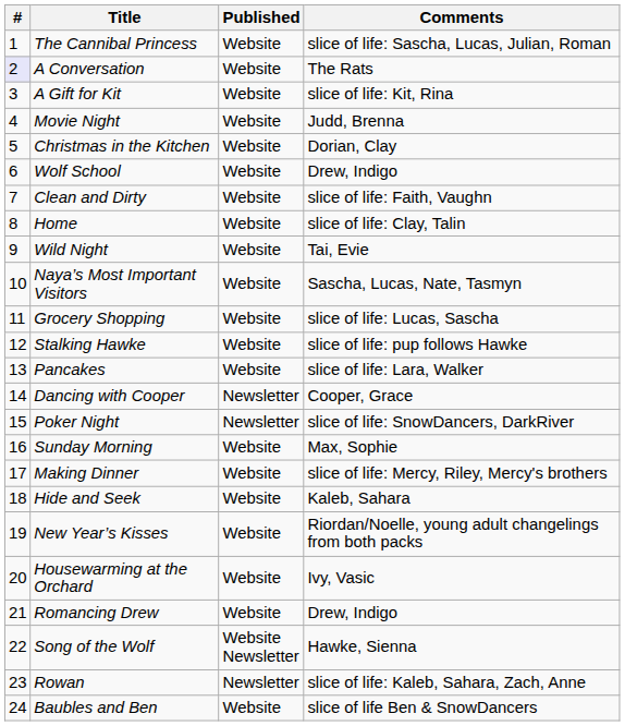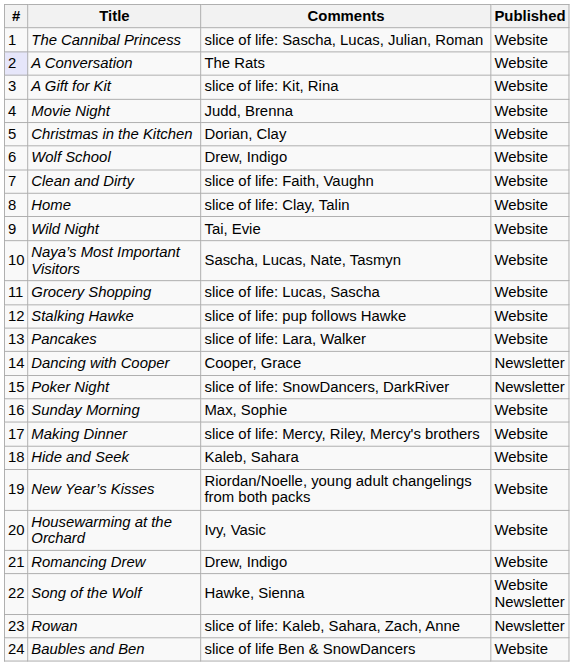columns swapped: Published <-> Comments
